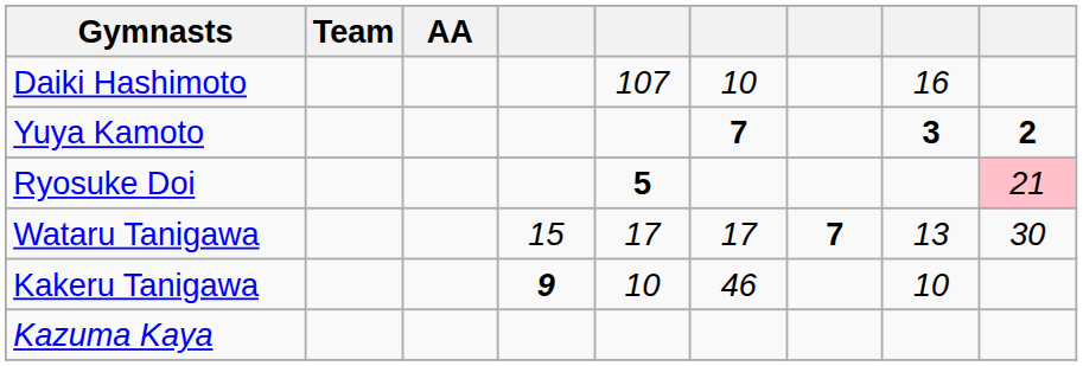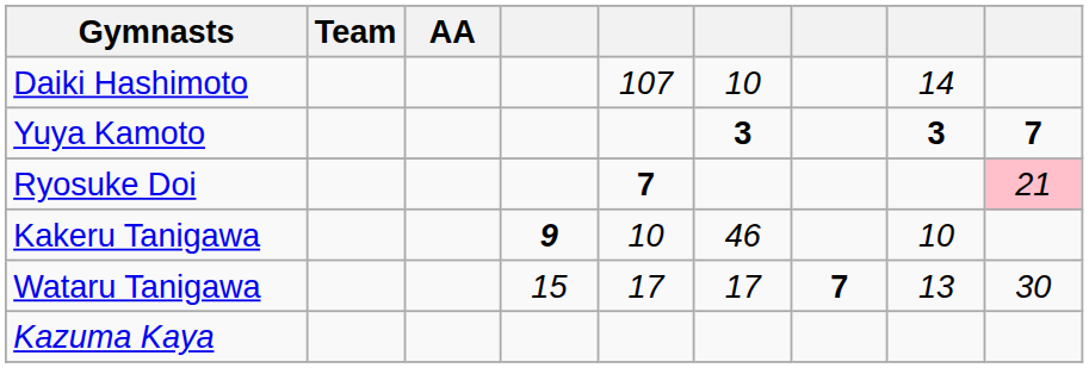Daiki Hashimoto | column 8: 16 -> 14
Yuya Kamoto | column 6: 7 -> 3
Yuya Kamoto | column 9: 2 -> 7
Ryosuke Doi | column 5: 5 -> 7
rows swapped: Wataru Tanigawa <-> Kakeru Tanigawa
